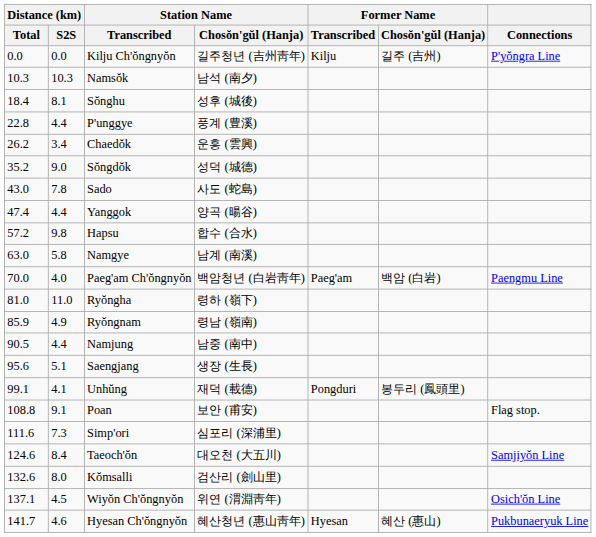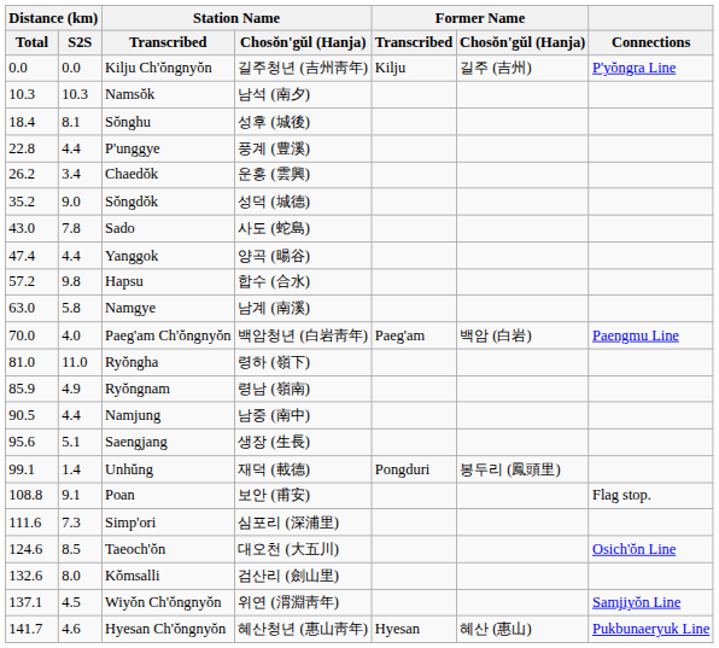Unhŭng | Distance (km) / S2S: 4.1 -> 1.4
Taeoch'ŏn | Distance (km) / S2S: 8.4 -> 8.5
Taeoch'ŏn | Connections: Samjiyŏn Line -> Osich'ŏn Line
Wiyŏn Ch'ŏngnyŏn | Connections: Osich'ŏn Line -> Samjiyŏn Line
